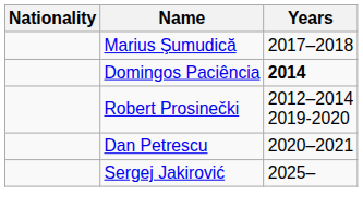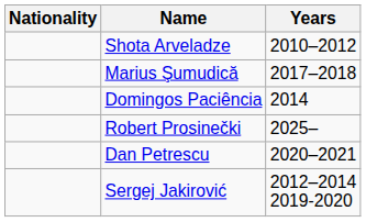+ row: Shota Arveladze | 2010–2012
Domingos Paciência | Years: bold -> normal
Robert Prosinečki | Years: 2012–2014 2019-2020 -> 2025–
Sergej Jakirović | Years: 2025– -> 2012–2014 2019-2020
